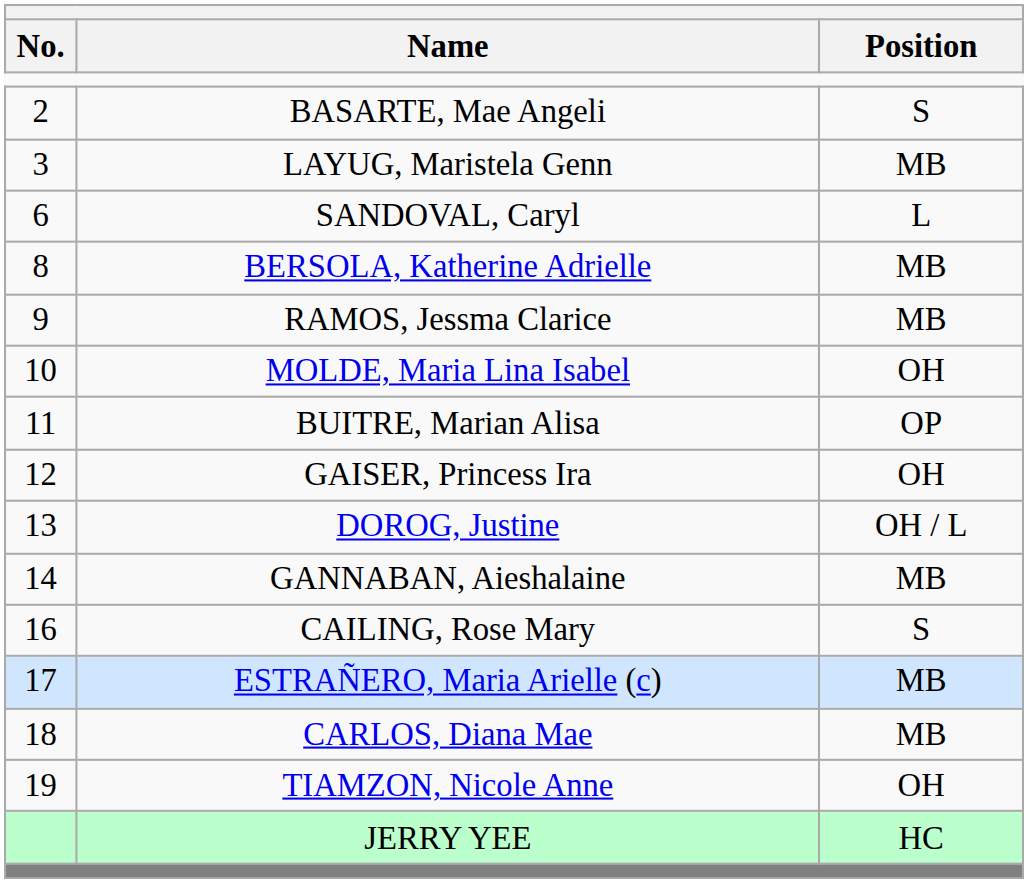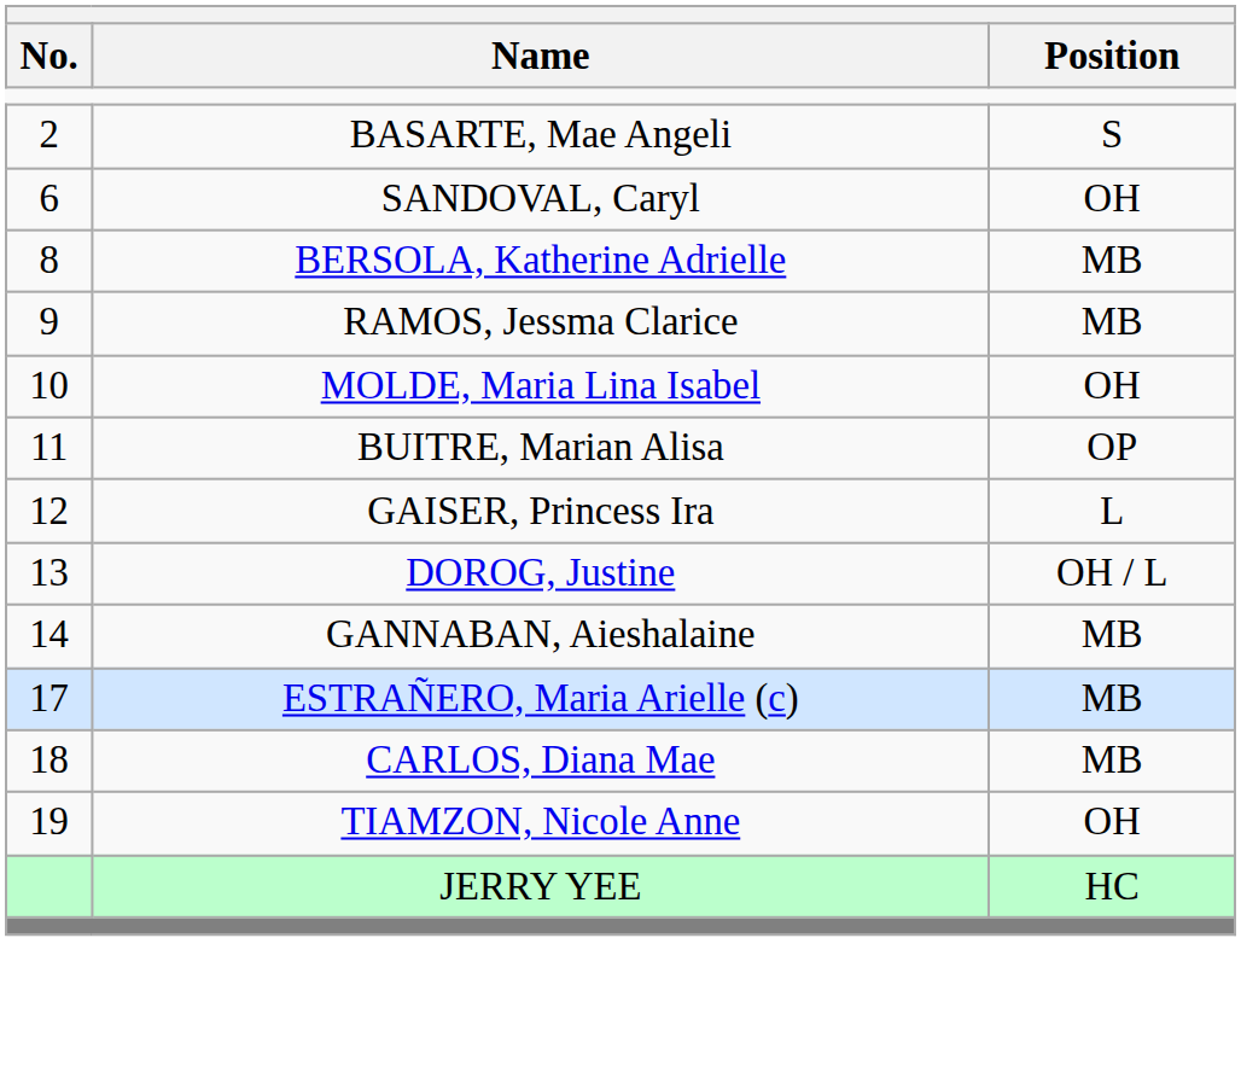- row: 3 | LAYUG, Maristela Genn | MB
SANDOVAL, Caryl | Position: L -> OH
GAISER, Princess Ira | Position: OH -> L
- row: 16 | CAILING, Rose Mary | S
